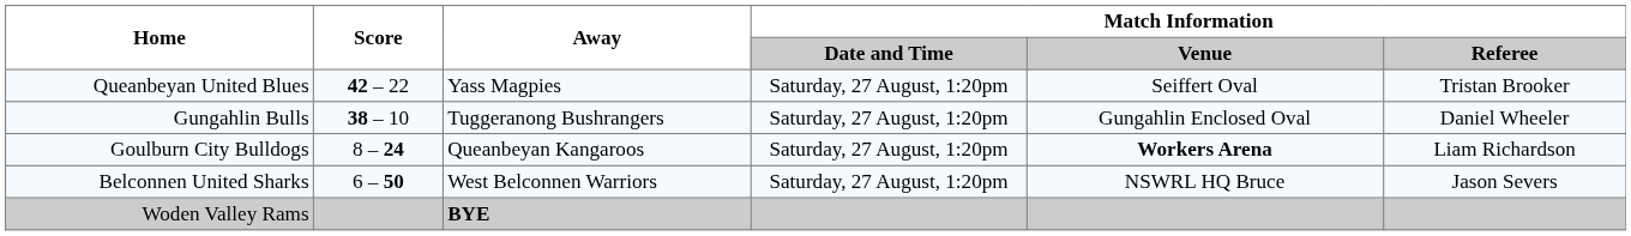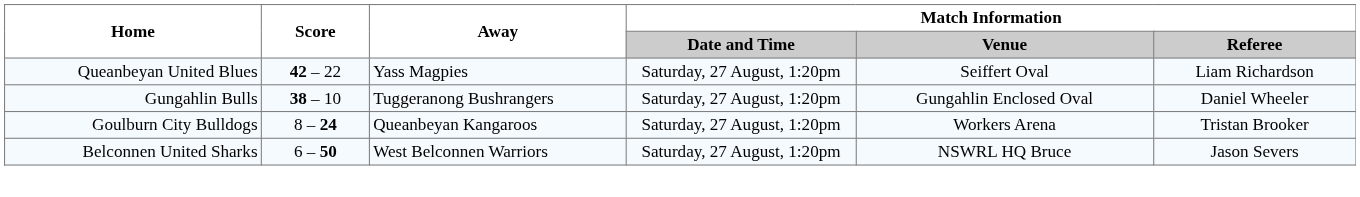Queanbeyan United Blues | Match Information / Referee: Tristan Brooker -> Liam Richardson
Goulburn City Bulldogs | Match Information / Venue: bold -> normal
Goulburn City Bulldogs | Match Information / Referee: Liam Richardson -> Tristan Brooker
- row: Woden Valley Rams | BYE
